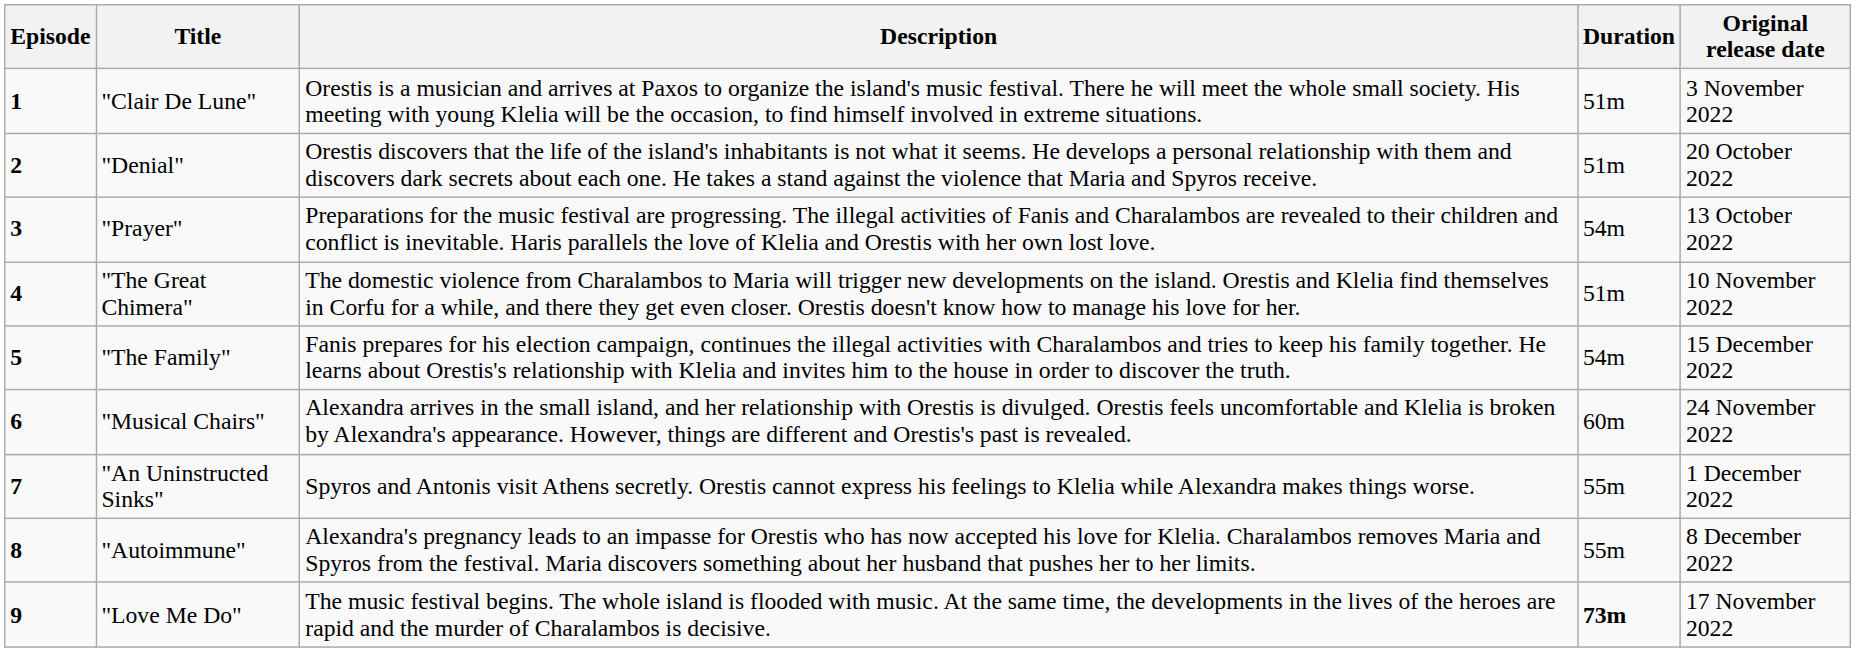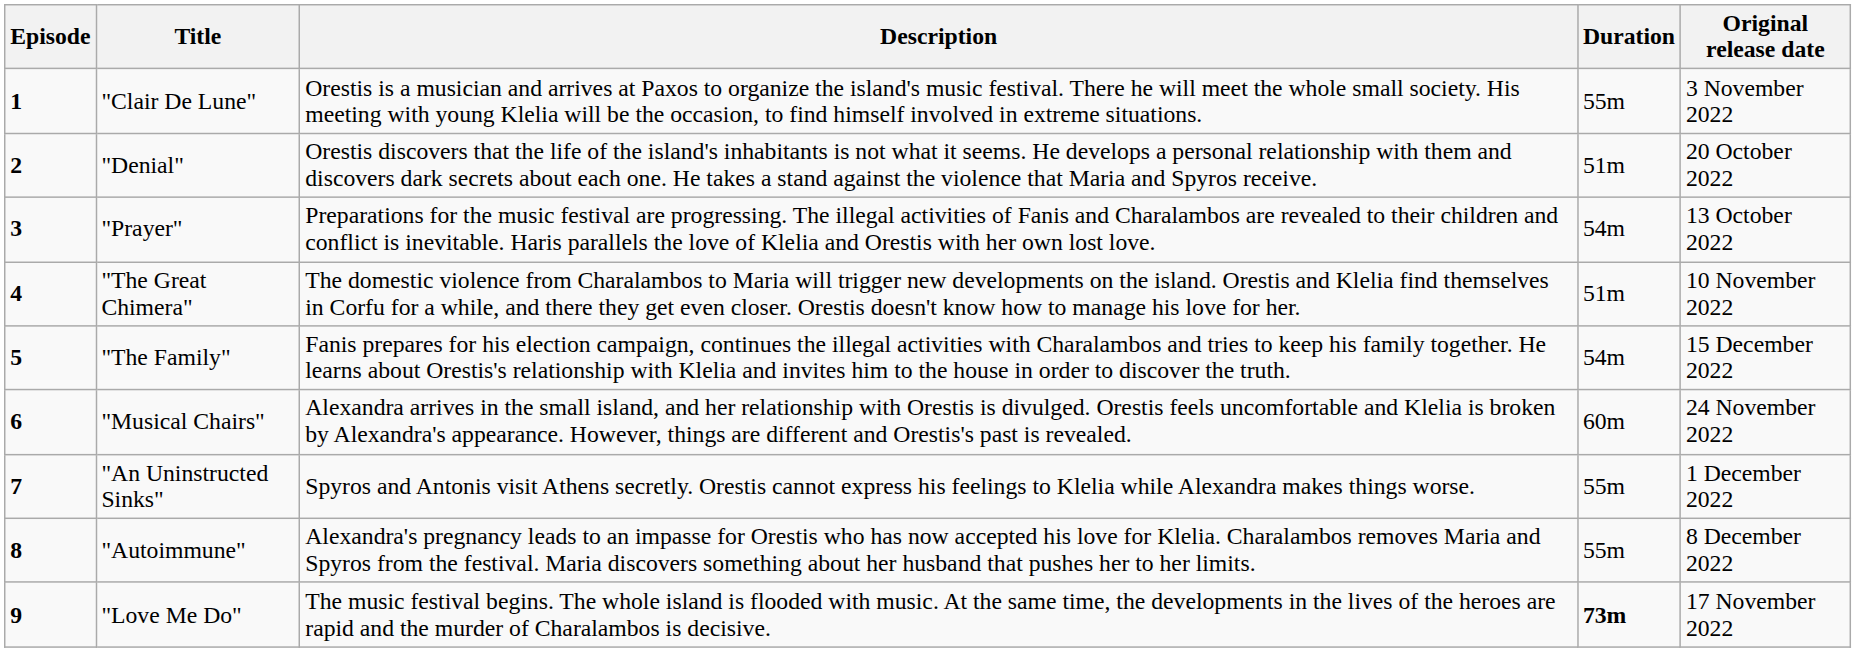"Clair De Lune" | Duration: 51m -> 55m
